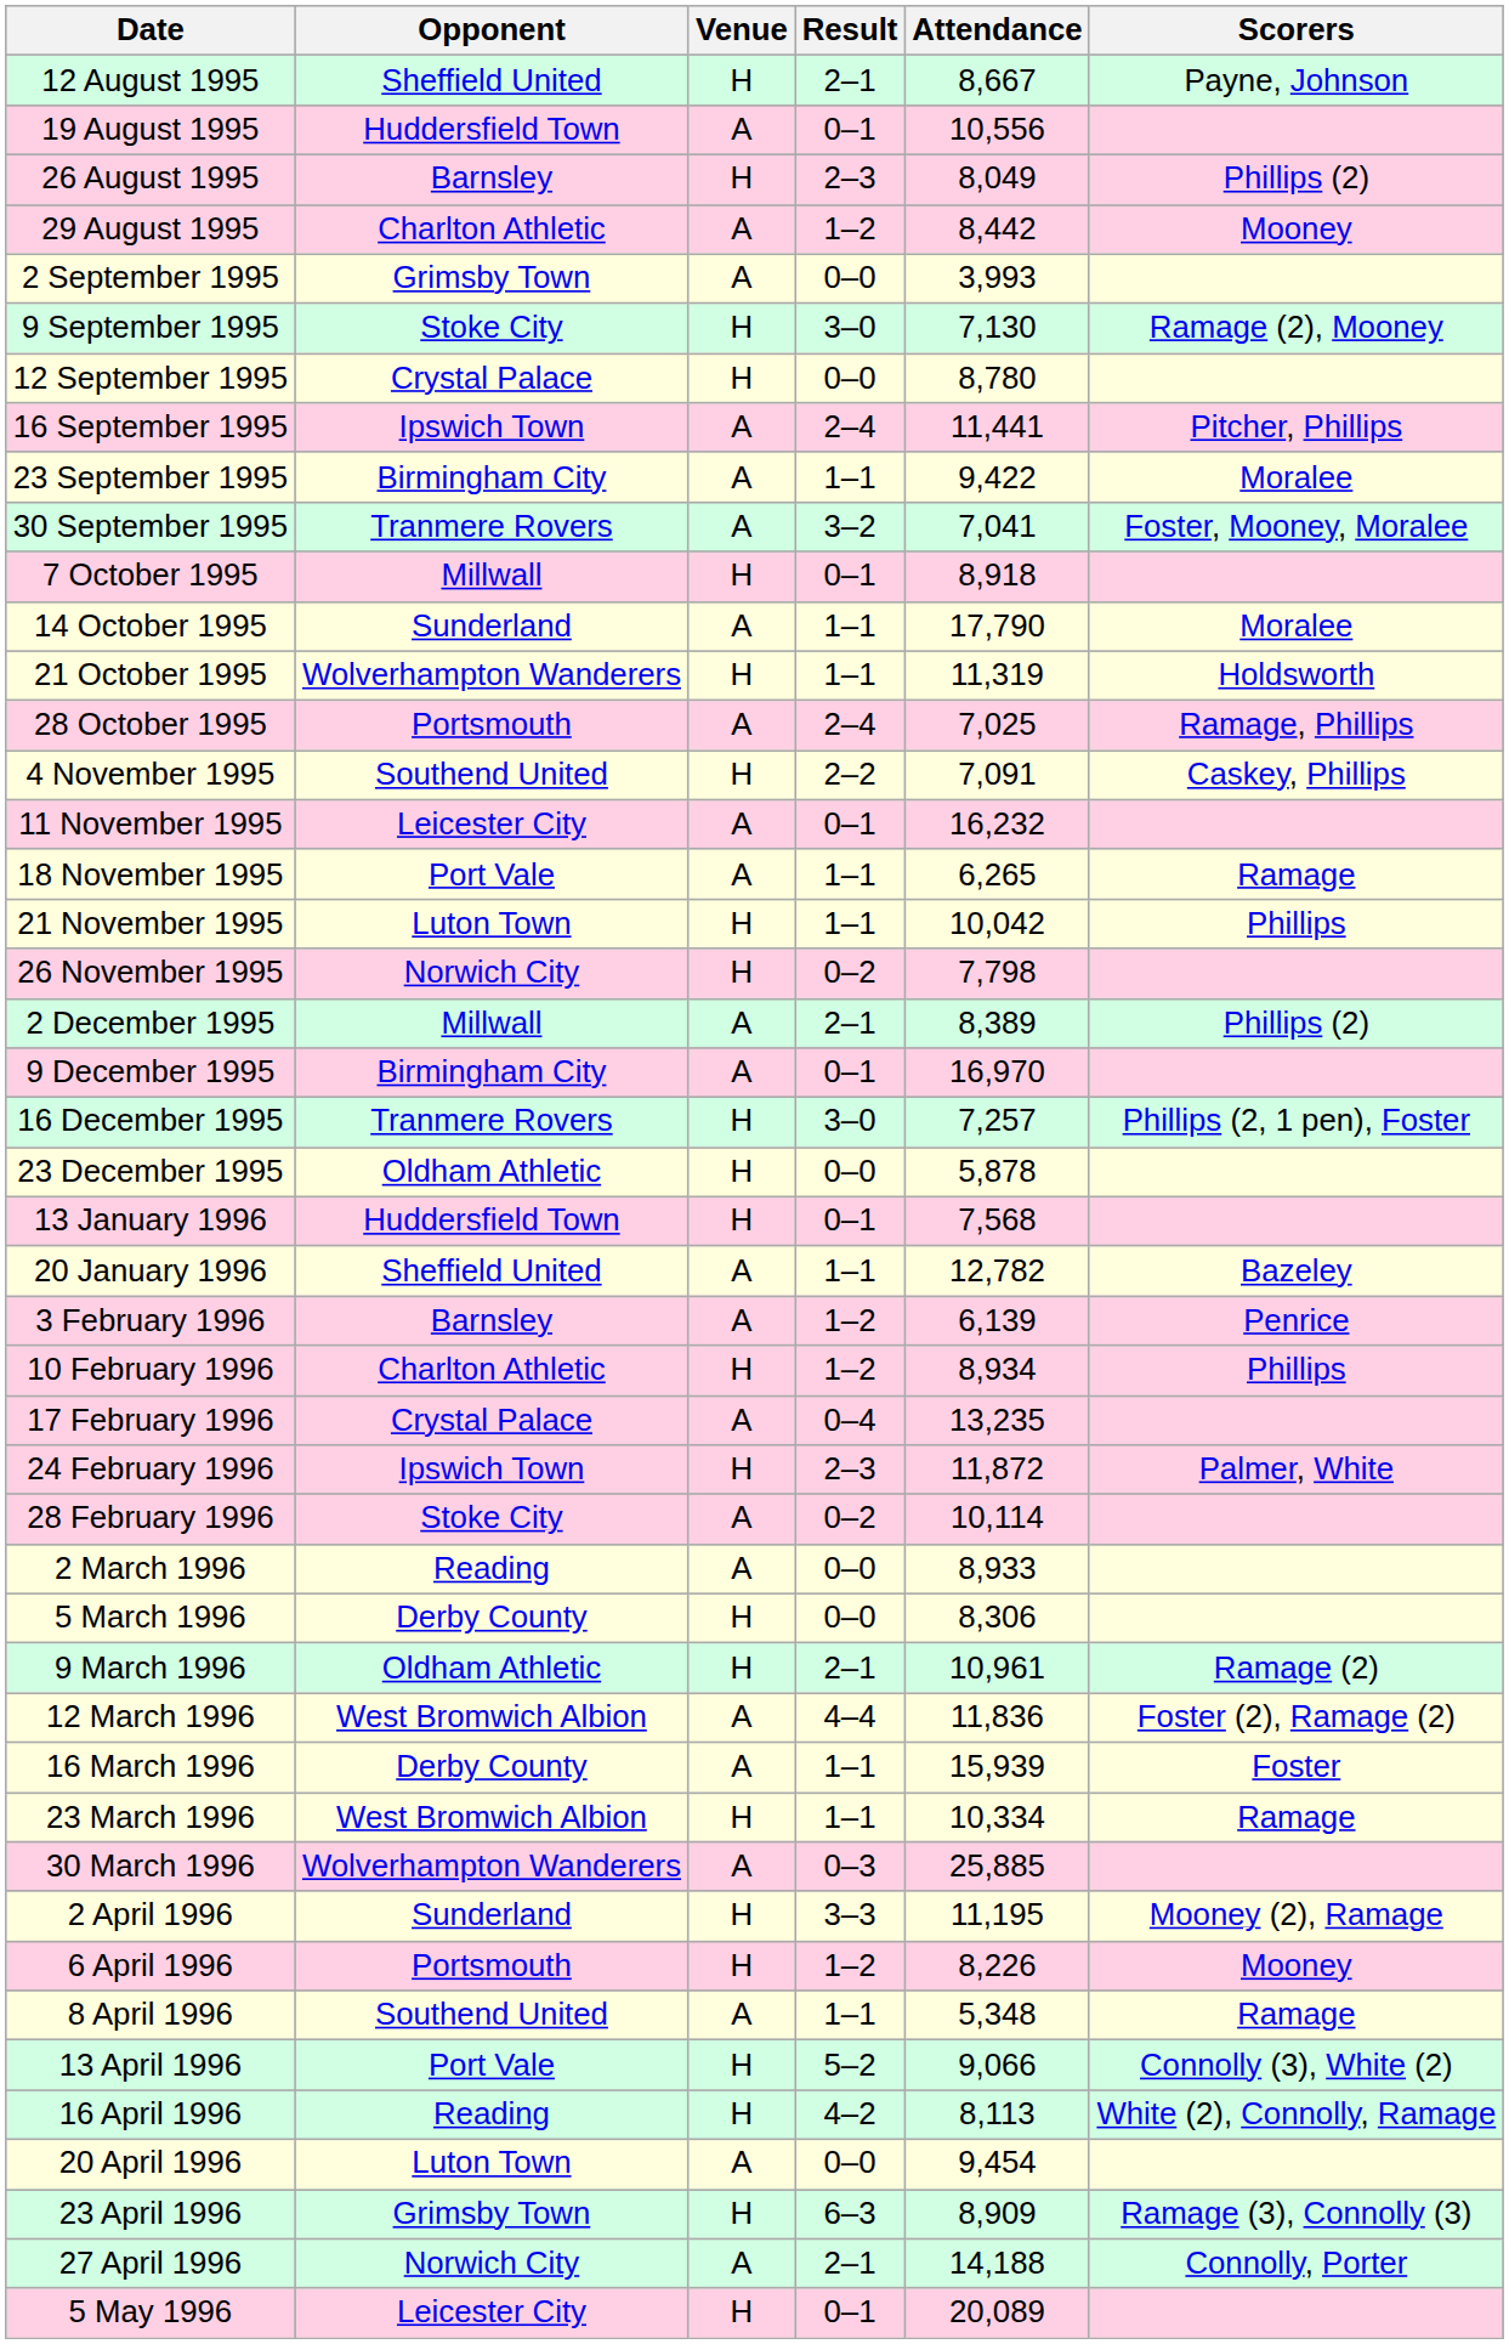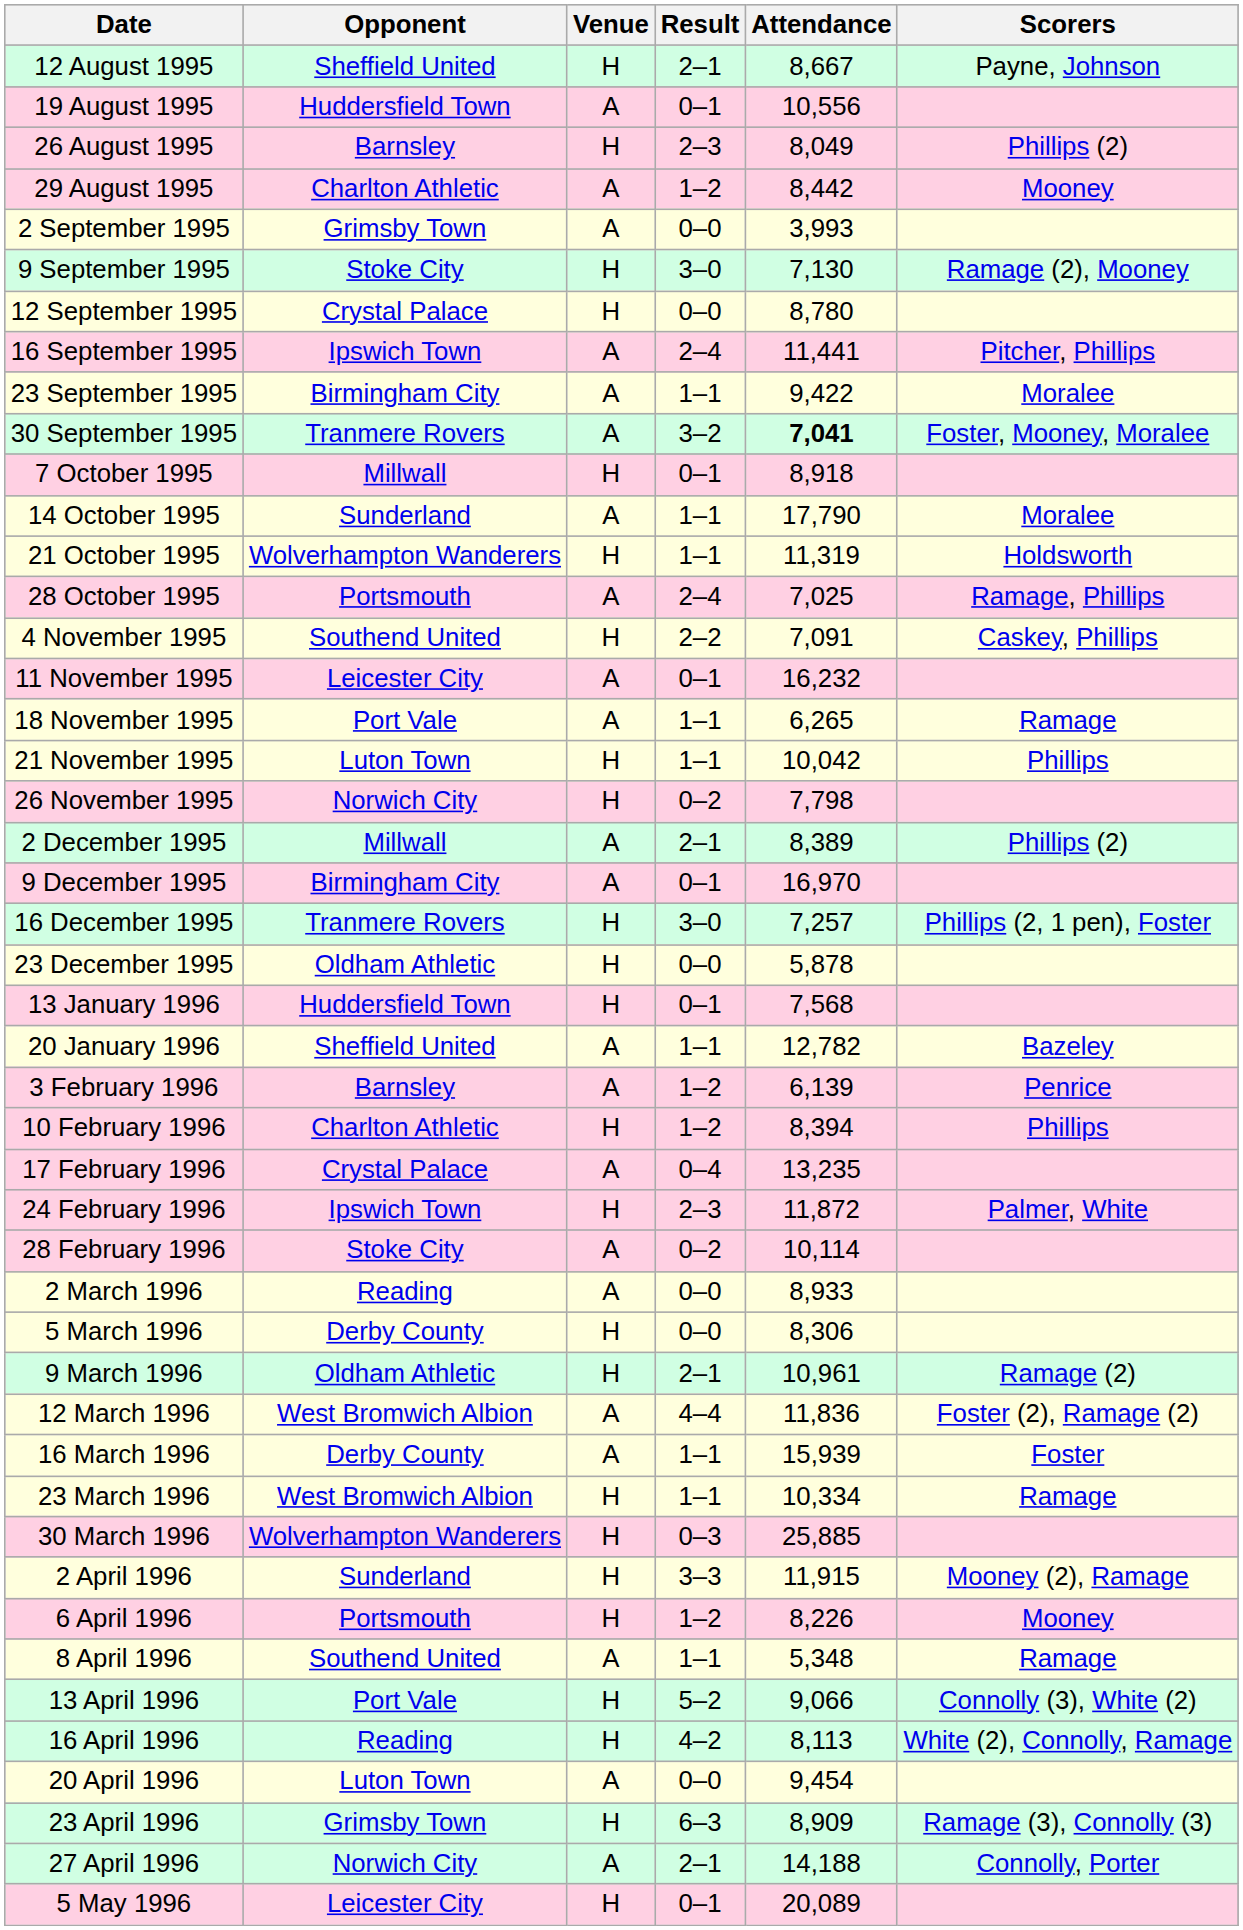30 September 1995 | Attendance: normal -> bold
10 February 1996 | Attendance: 8,934 -> 8,394
30 March 1996 | Venue: A -> H
2 April 1996 | Attendance: 11,195 -> 11,915
